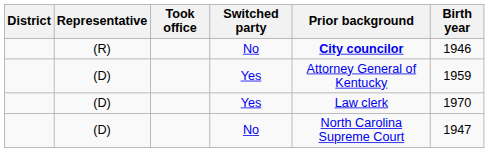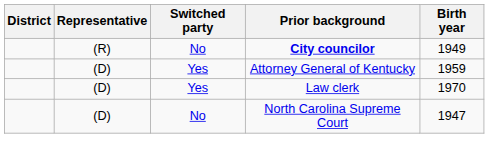- column: Took office
(R) | Birth year: 1946 -> 1949
